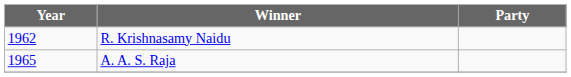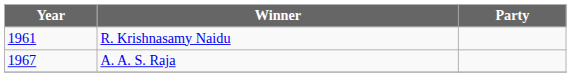R. Krishnasamy Naidu | Year: 1962 -> 1961
A. A. S. Raja | Year: 1965 -> 1967
